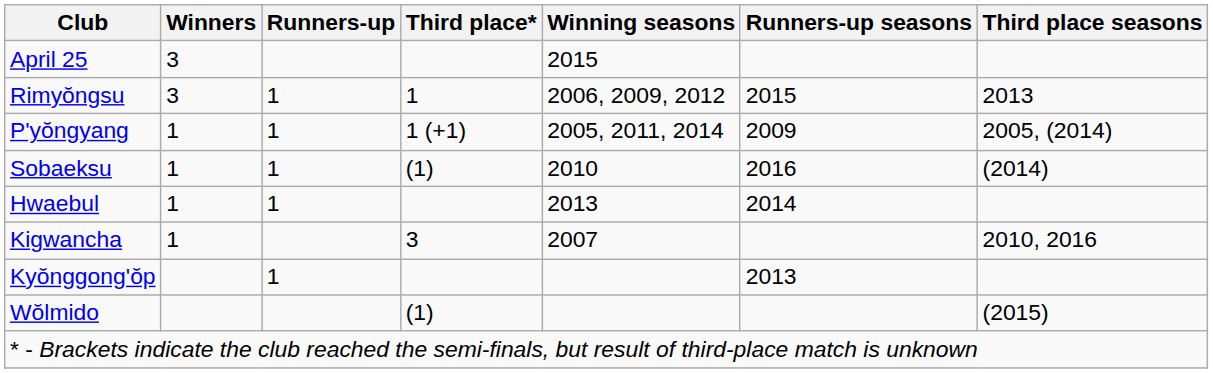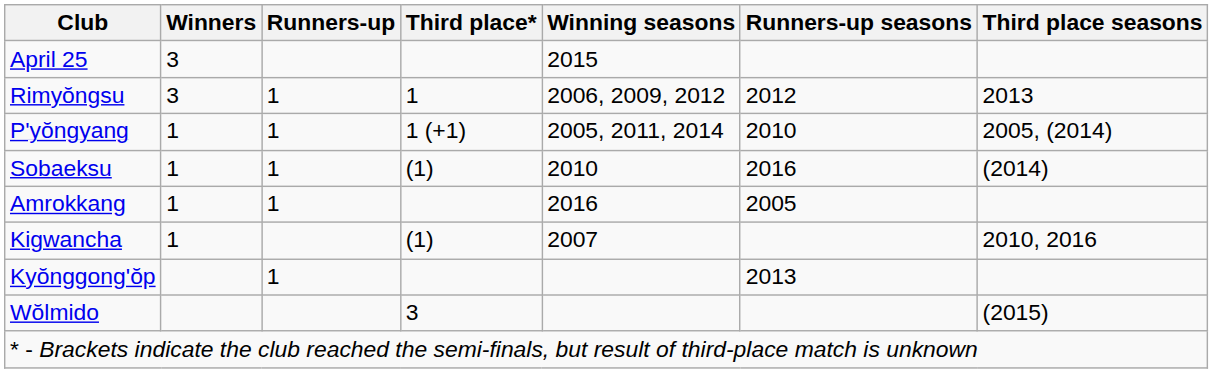Rimyŏngsu | Runners-up seasons: 2015 -> 2012
P'yŏngyang | Runners-up seasons: 2009 -> 2010
+ row: Amrokkang | 1 | 1 | 2016 | 2005
- row: Hwaebul | 1 | 1 | 2013 | 2014
Kigwancha | Third place*: 3 -> (1)
Wŏlmido | Third place*: (1) -> 3
